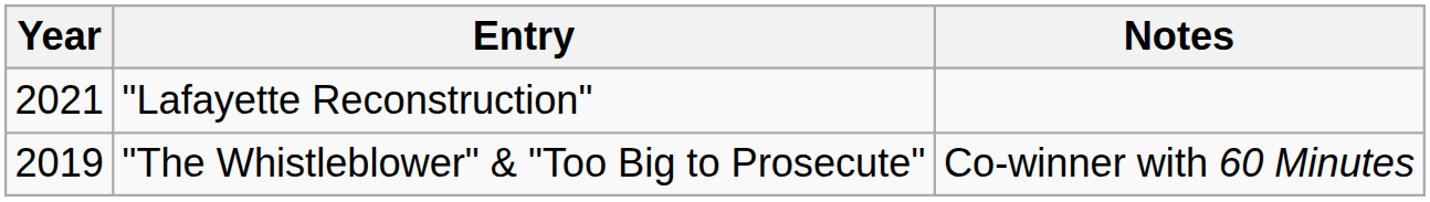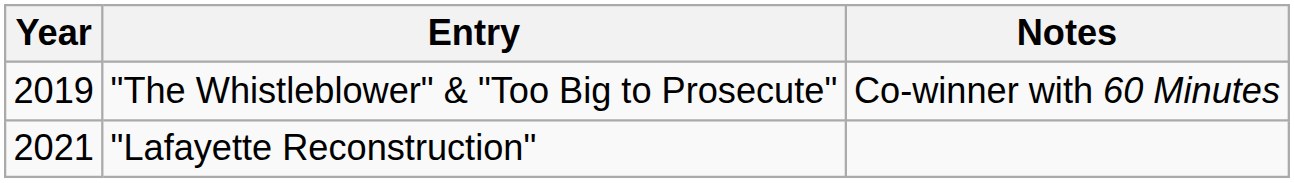rows swapped: "The Whistleblower" & "Too Big to Prosecute" <-> "Lafayette Reconstruction"
